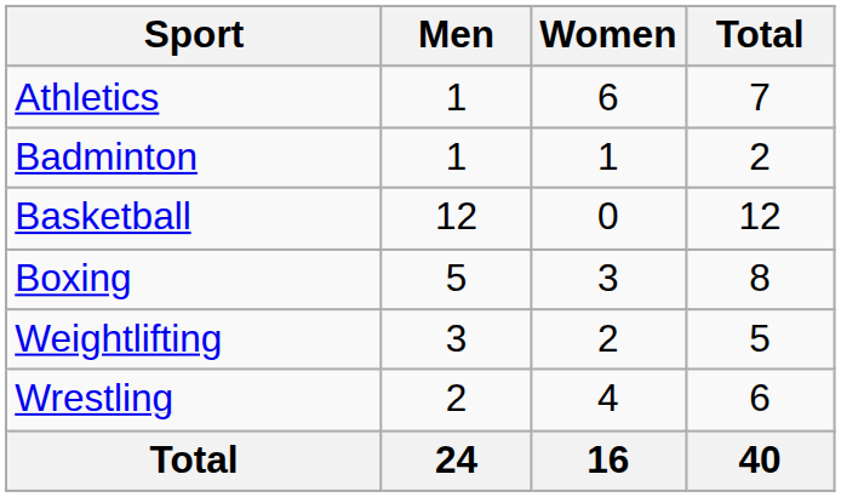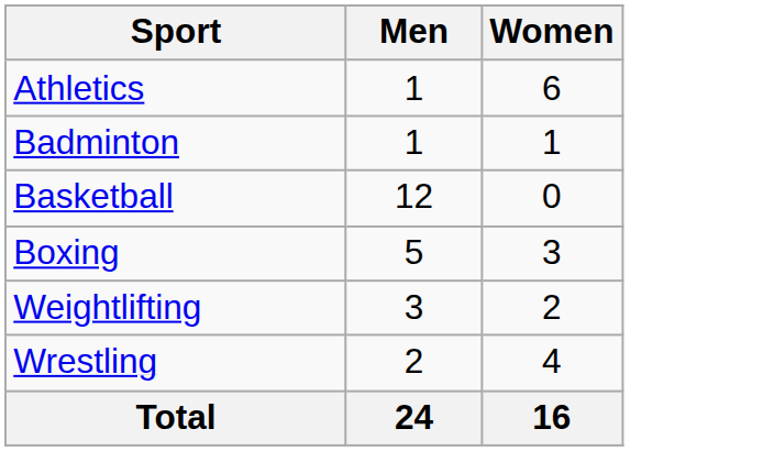- column: Total | 7 | 2 | 12 | 8 | 5 | 6 | 40
